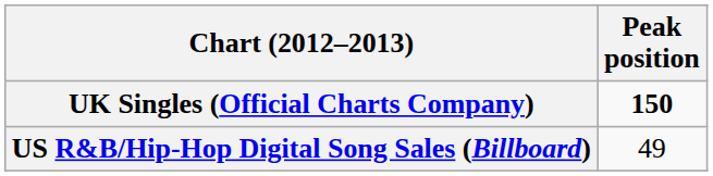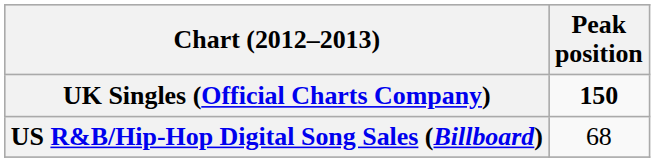US R&B/Hip-Hop Digital Song Sales (Billboard) | Peak position: 49 -> 68
